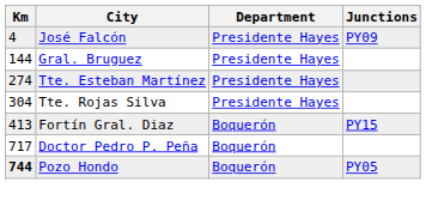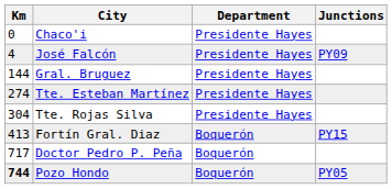+ row: 0 | Chaco'i | Presidente Hayes
